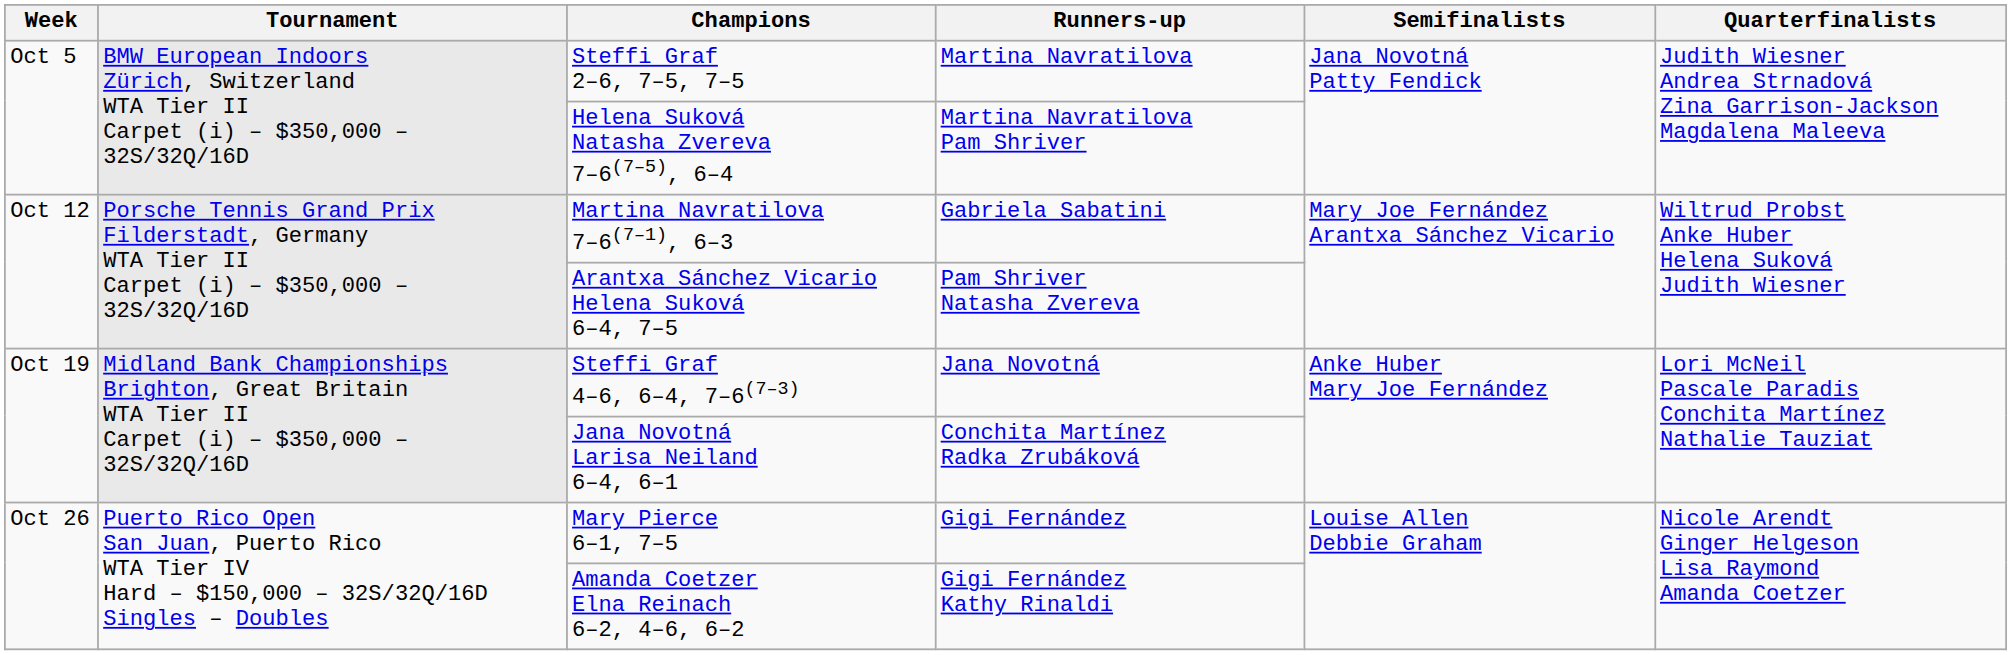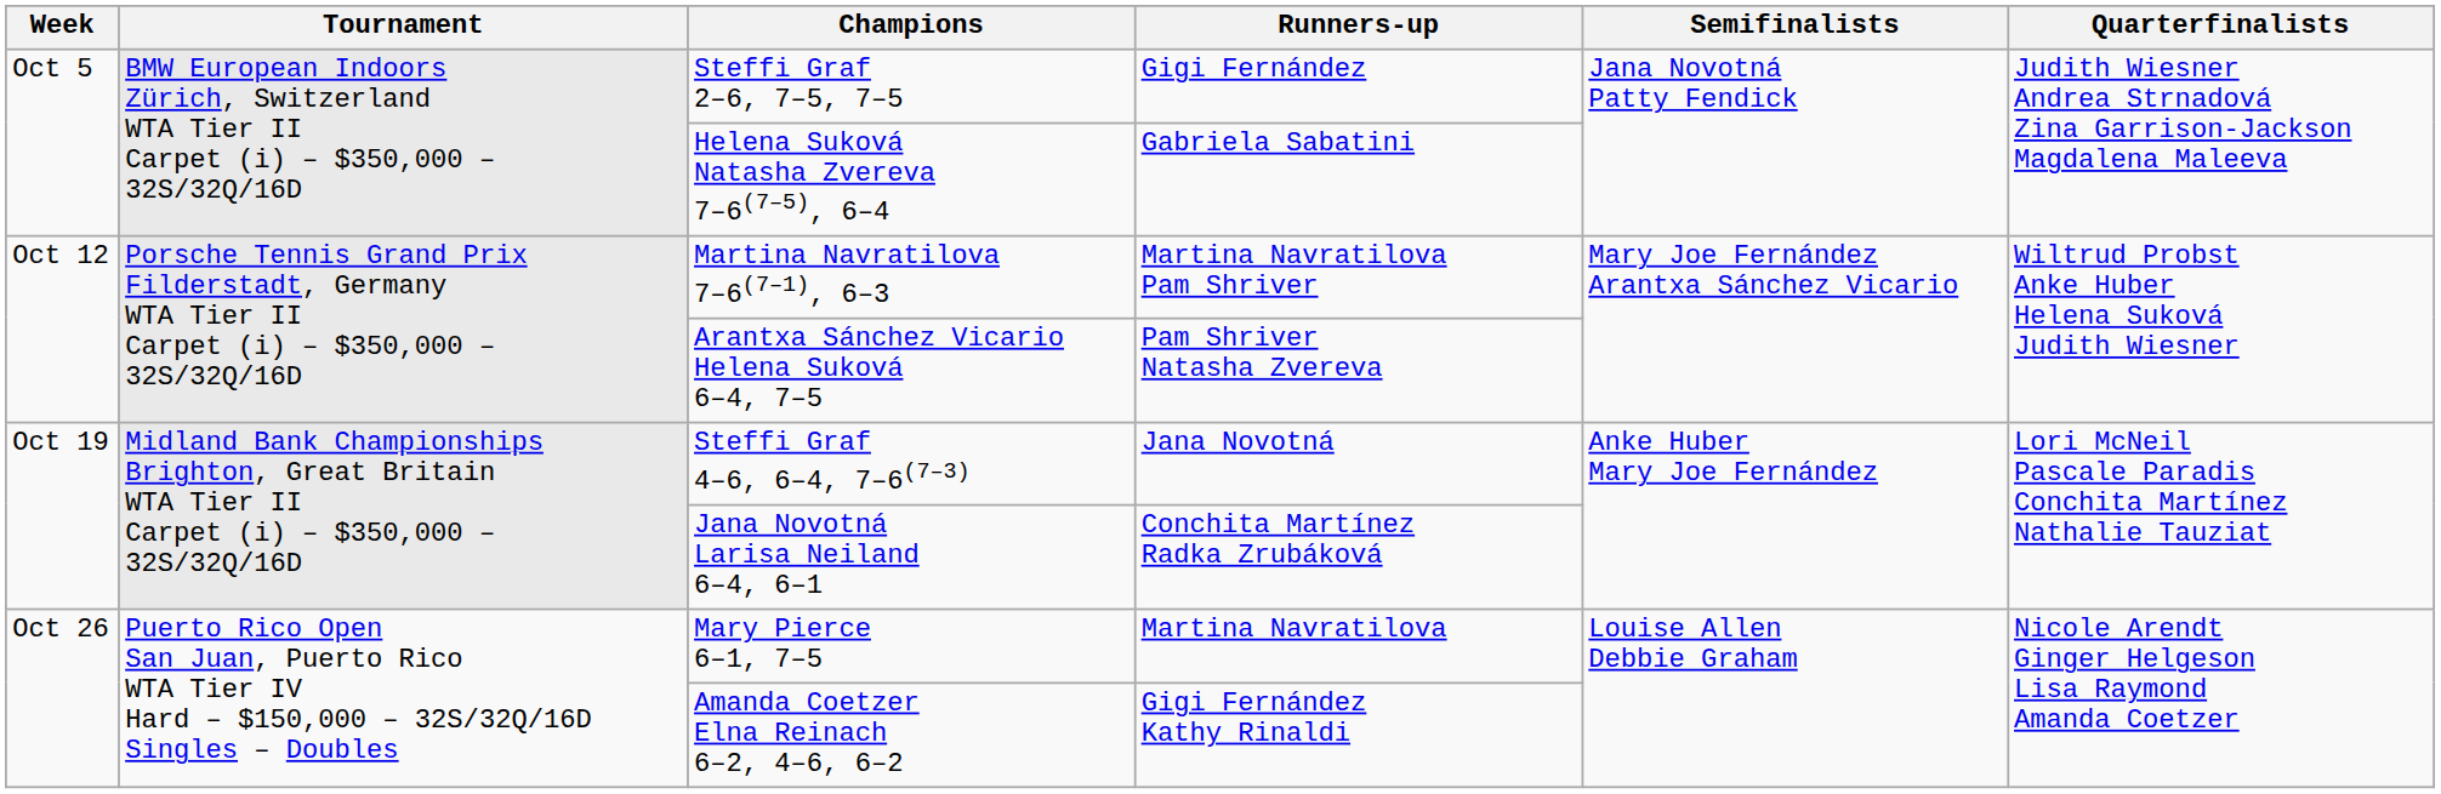Steffi Graf 2–6, 7–5, 7–5 | Runners-up: Martina Navratilova -> Gigi Fernández
Helena Suková Natasha Zvereva 7–6(7–5), 6–4 | Runners-up: Martina Navratilova Pam Shriver -> Gabriela Sabatini
Martina Navratilova 7–6(7–1), 6–3 | Runners-up: Gabriela Sabatini -> Martina Navratilova Pam Shriver
Mary Pierce 6–1, 7–5 | Runners-up: Gigi Fernández -> Martina Navratilova
